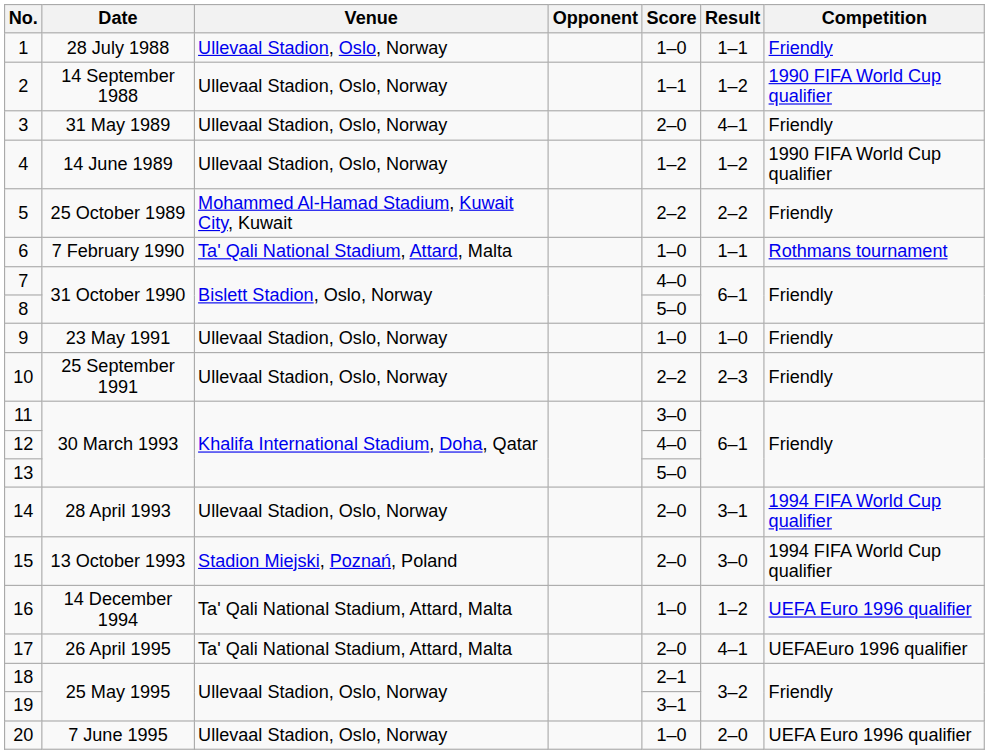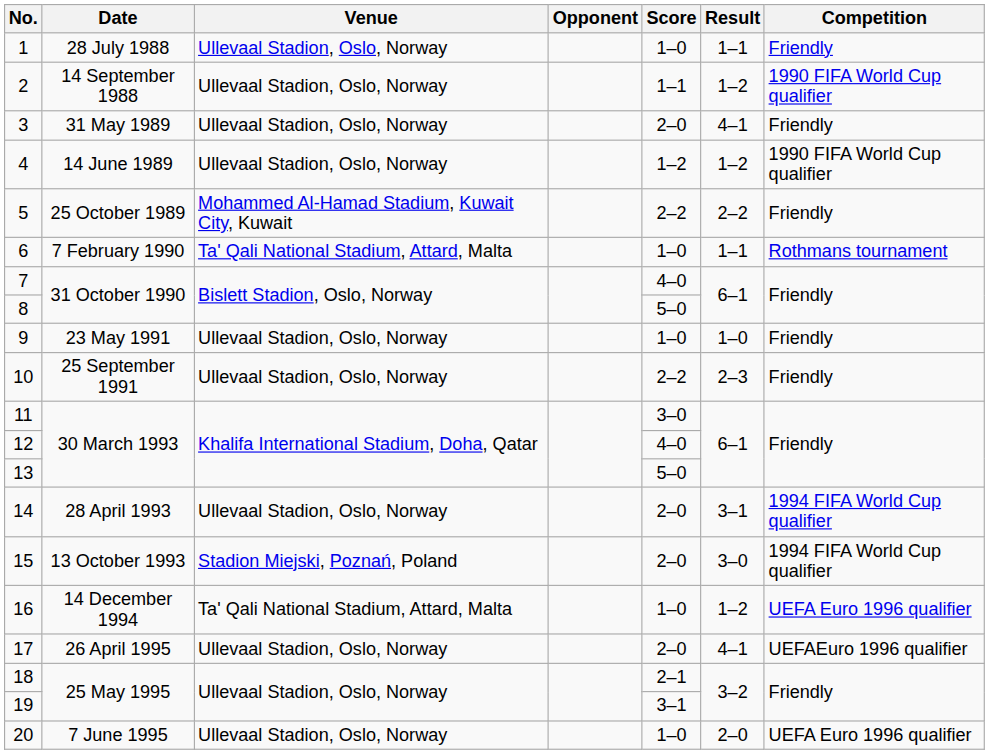17 | Venue: Ta' Qali National Stadium, Attard, Malta -> Ullevaal Stadion, Oslo, Norway
